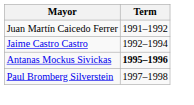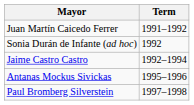+ row: Sonia Durán de Infante (ad hoc) | 1992
Antanas Mockus Sivickas | Term: bold -> normal
